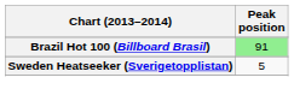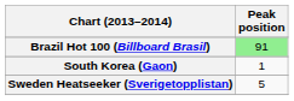+ row: South Korea (Gaon) | 1
